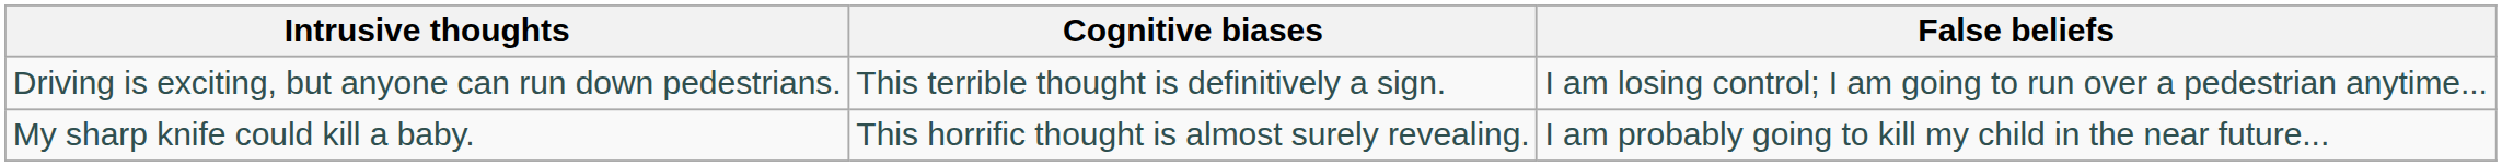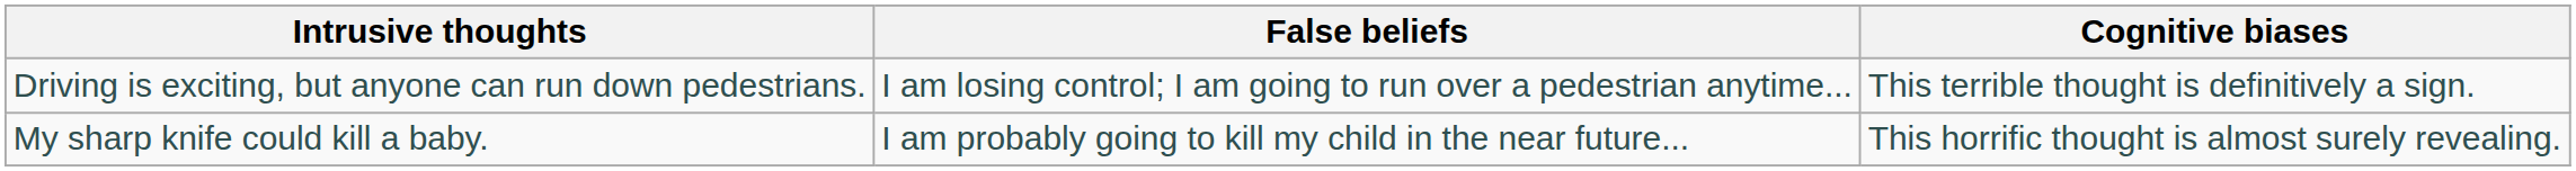columns swapped: Cognitive biases <-> False beliefs
